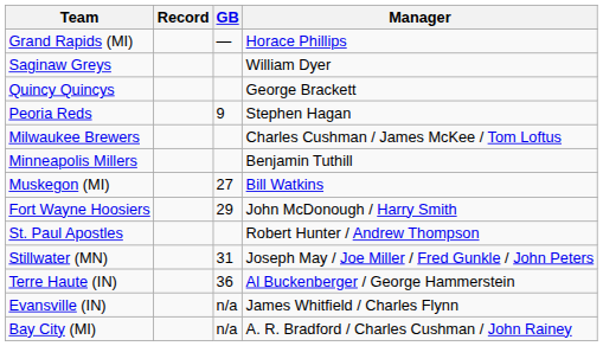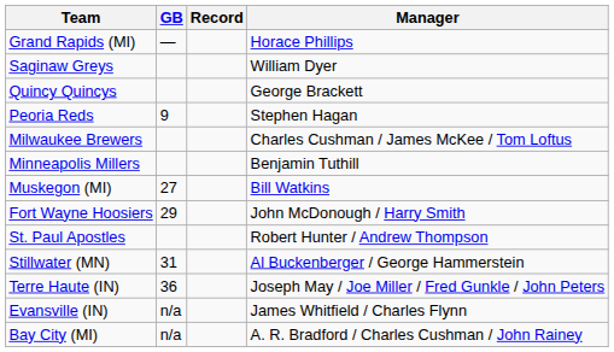columns swapped: Record <-> GB
Stillwater (MN) | Manager: Joseph May / Joe Miller / Fred Gunkle / John Peters -> Al Buckenberger / George Hammerstein
Terre Haute (IN) | Manager: Al Buckenberger / George Hammerstein -> Joseph May / Joe Miller / Fred Gunkle / John Peters
